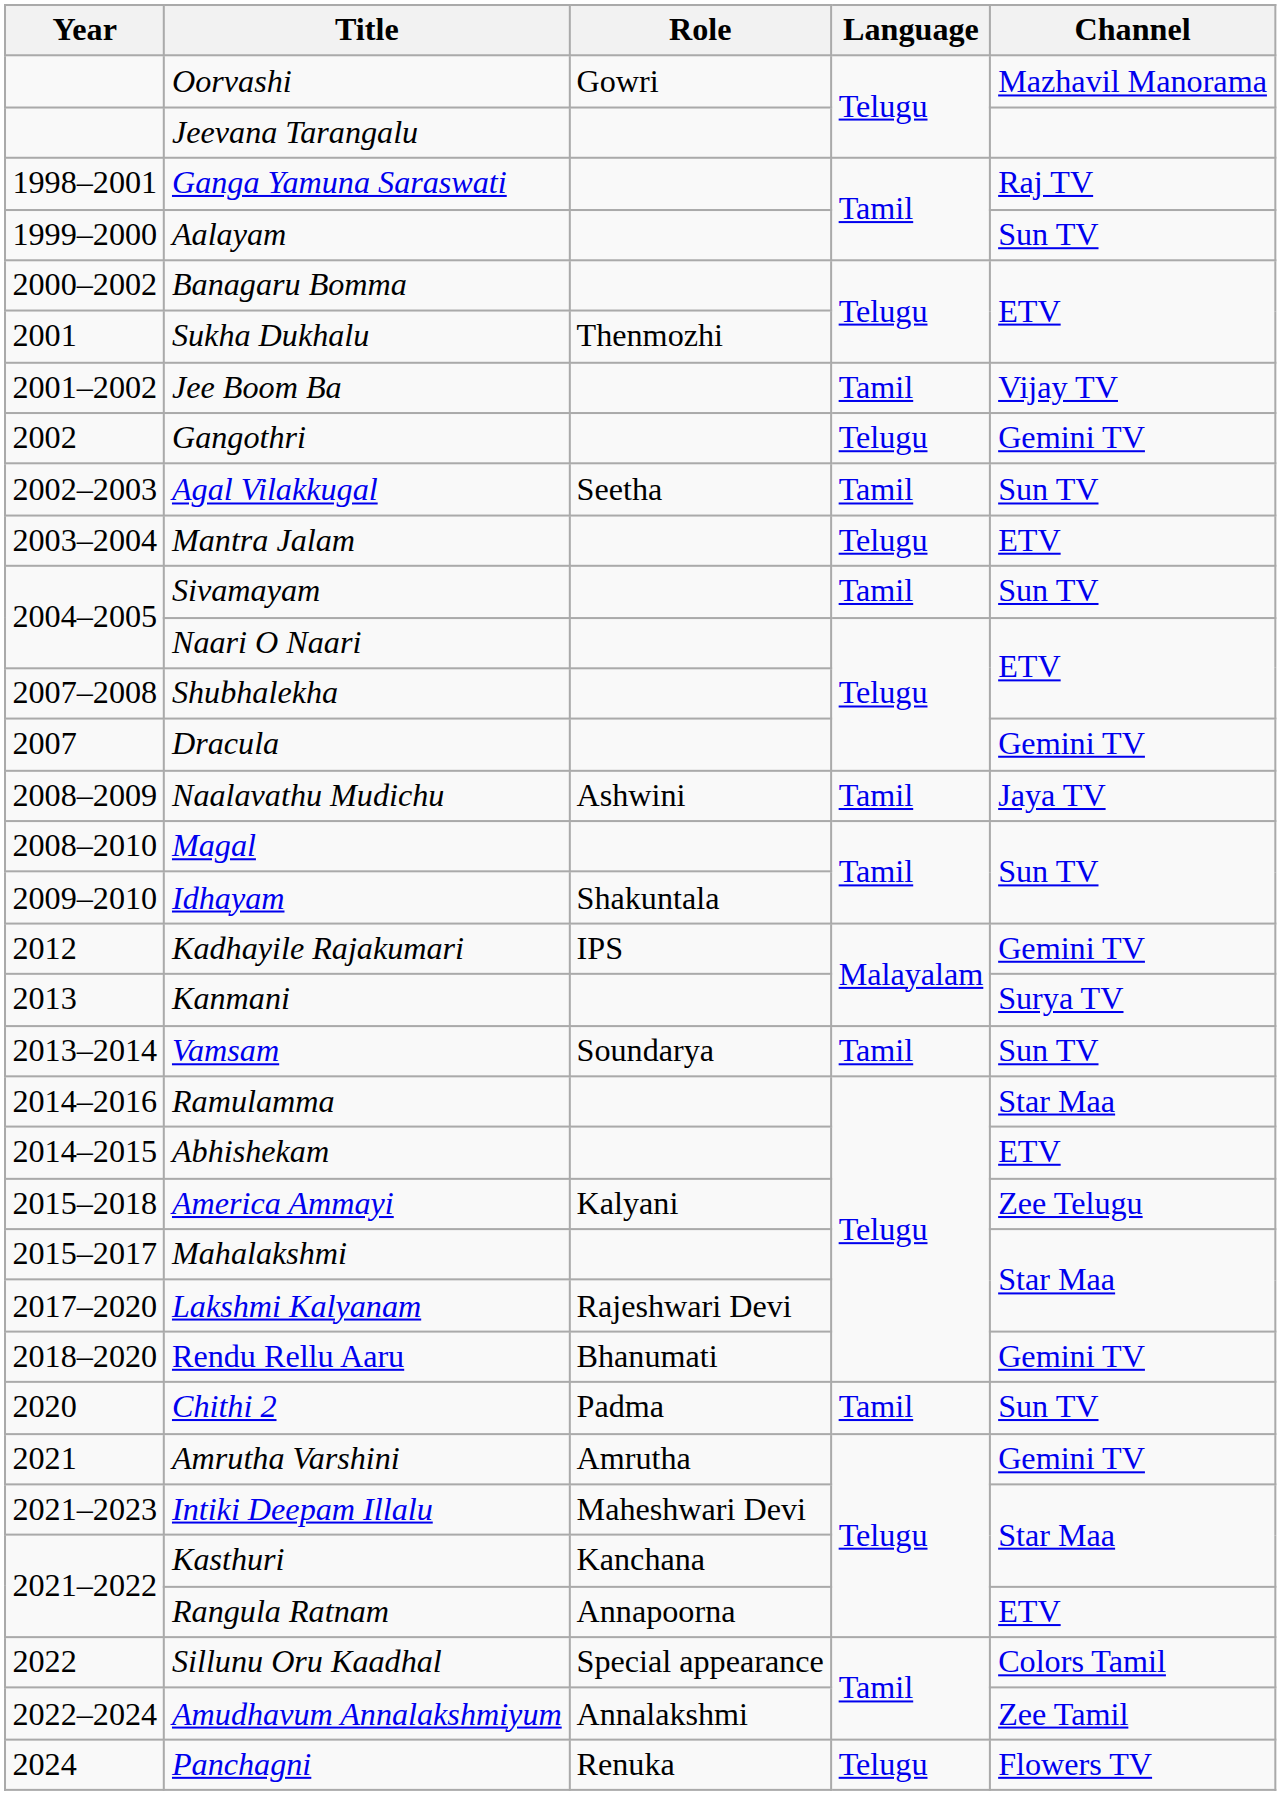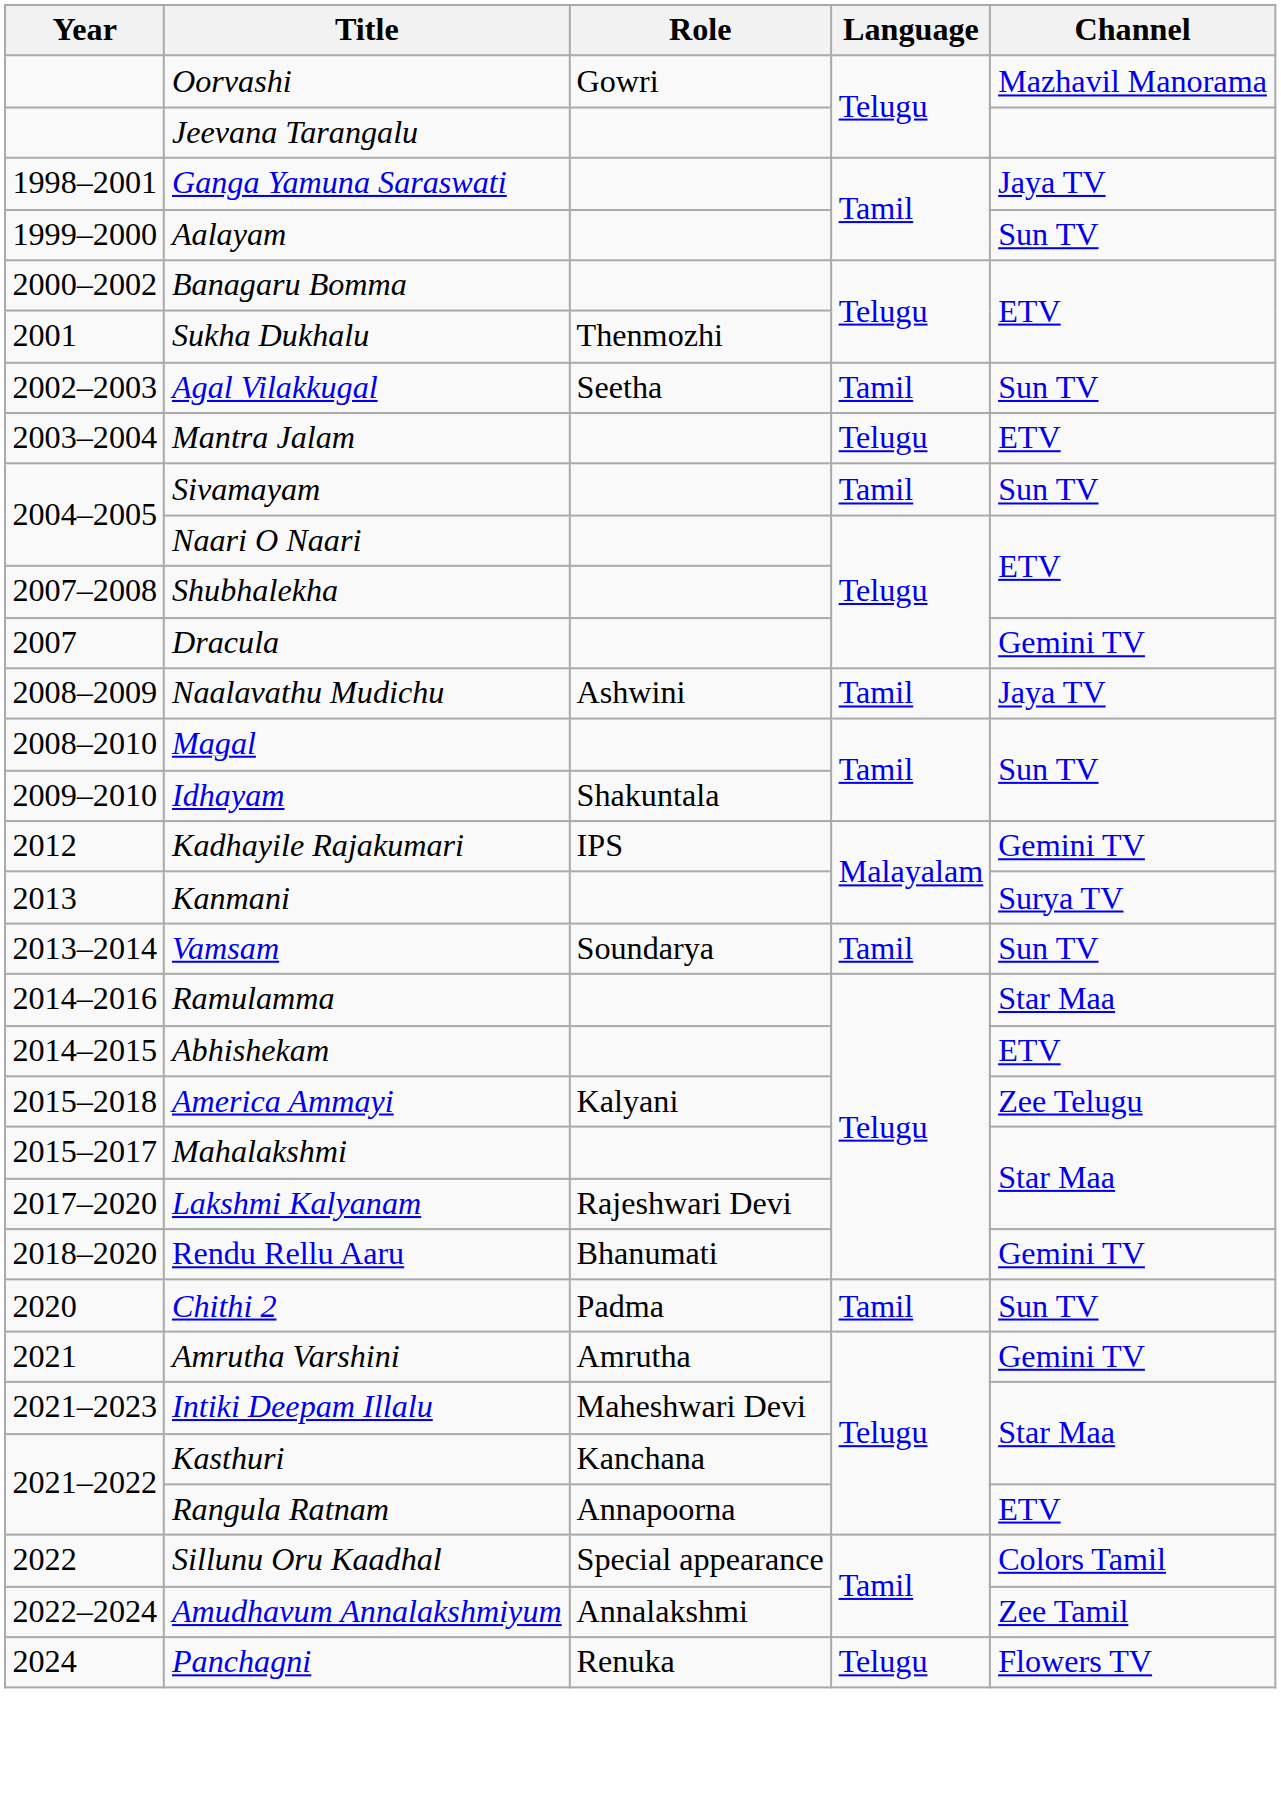Ganga Yamuna Saraswati | Channel: Raj TV -> Jaya TV
- row: 2001–2002 | Jee Boom Ba | Tamil | Vijay TV
- row: 2002 | Gangothri | Telugu | Gemini TV
